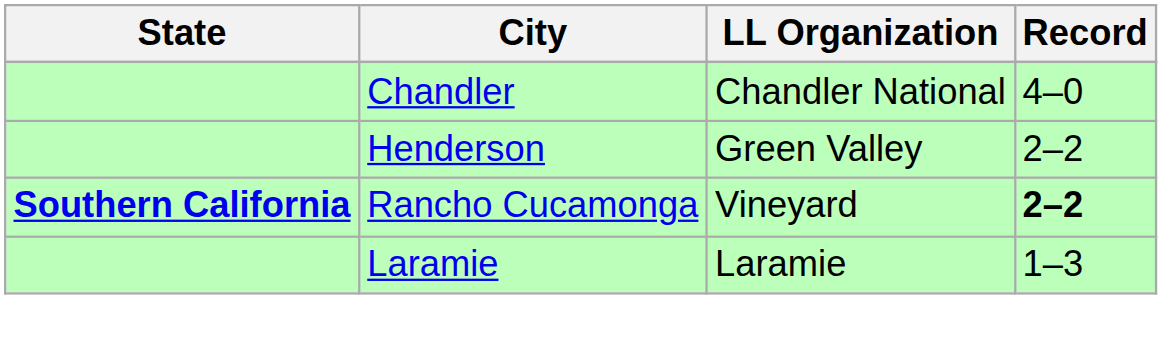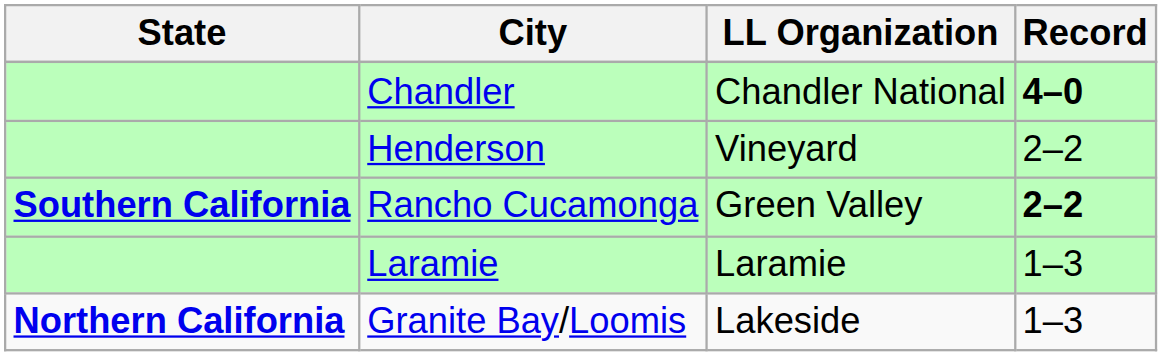Chandler | Record: normal -> bold
Henderson | LL Organization: Green Valley -> Vineyard
Rancho Cucamonga | LL Organization: Vineyard -> Green Valley
+ row: Northern California | Granite Bay/Loomis | Lakeside | 1–3
